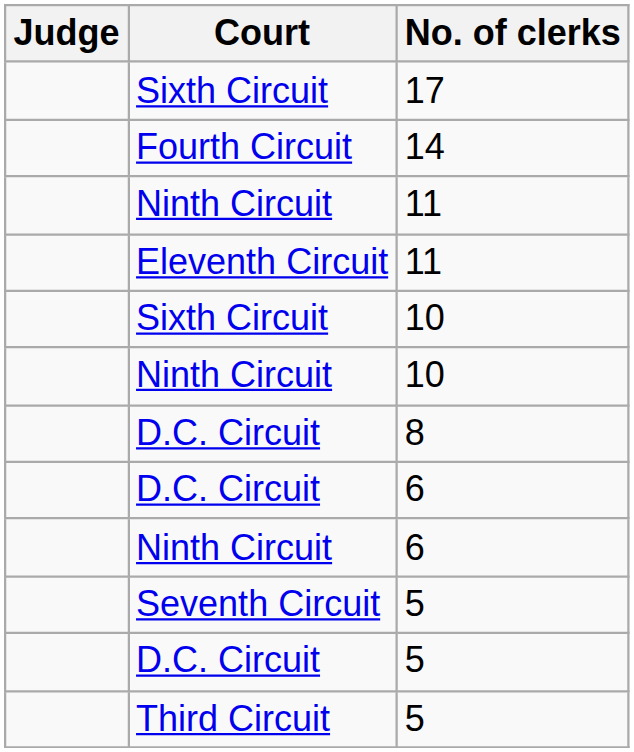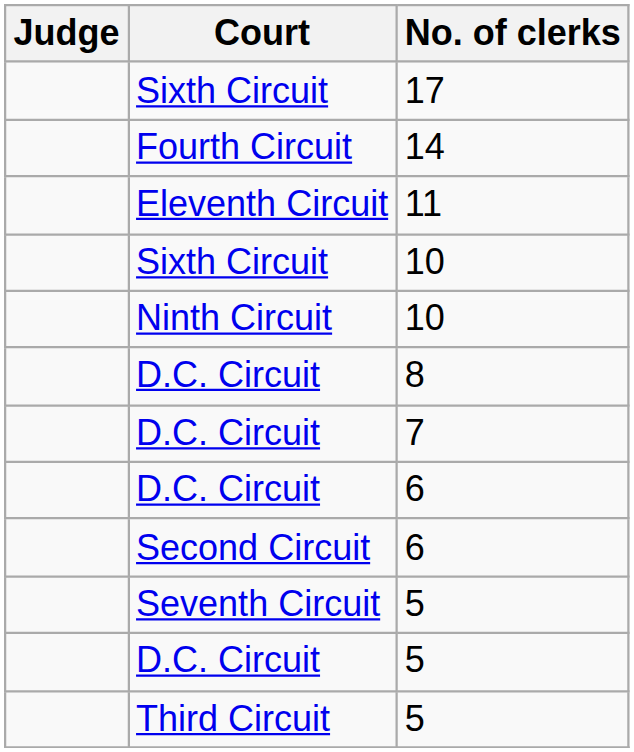- row: Ninth Circuit | 11
+ row: D.C. Circuit | 7
+ row: Second Circuit | 6
- row: Ninth Circuit | 6
